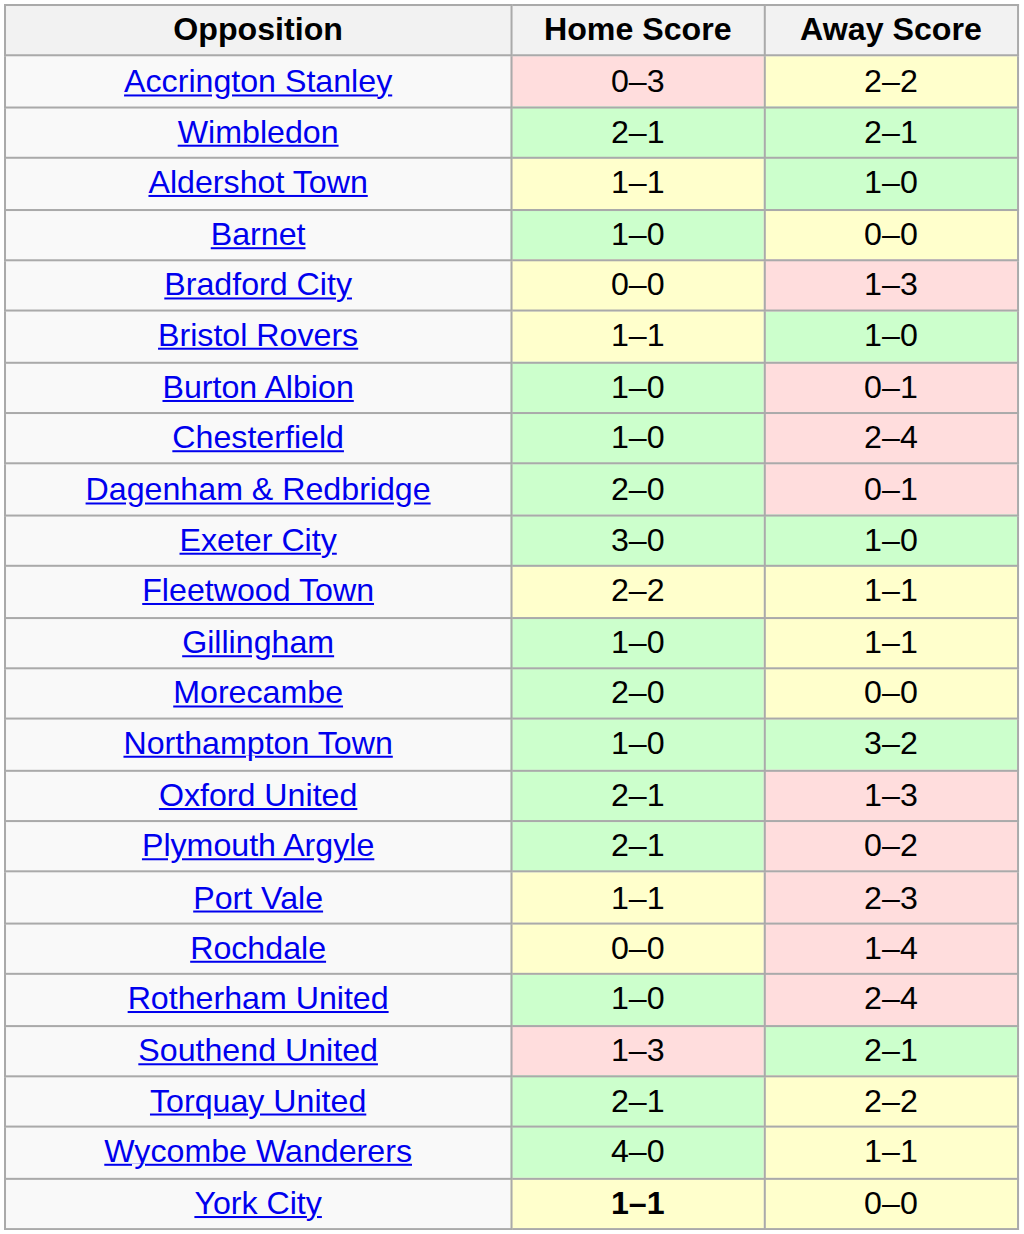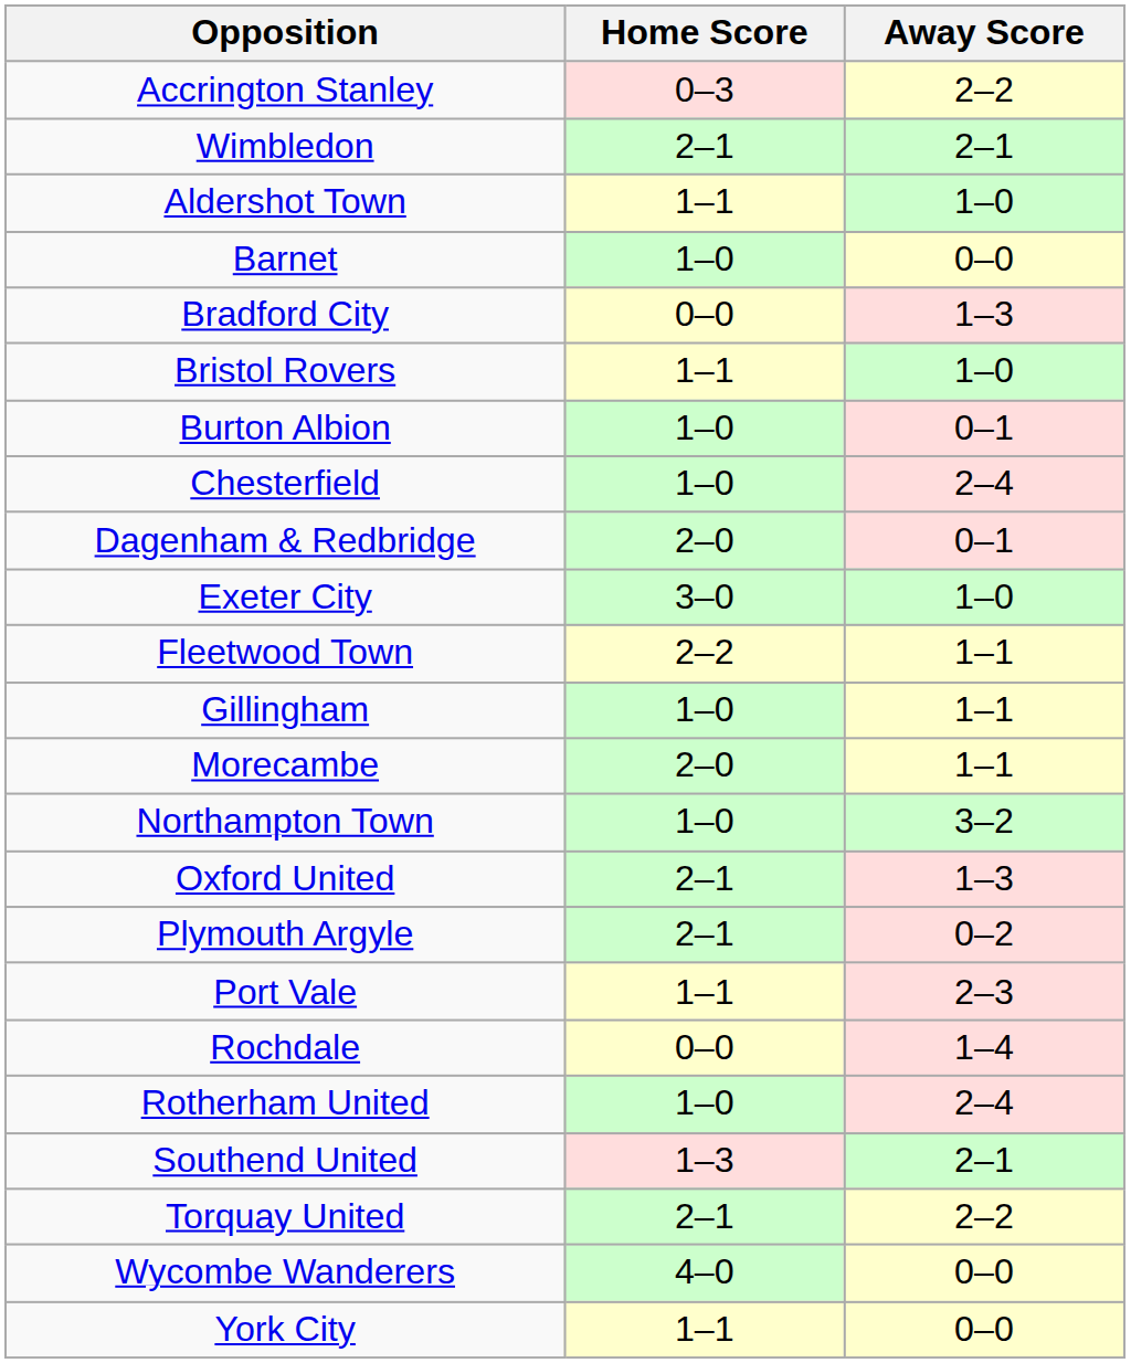Morecambe | Away Score: 0–0 -> 1–1
Wycombe Wanderers | Away Score: 1–1 -> 0–0
York City | Home Score: bold -> normal
